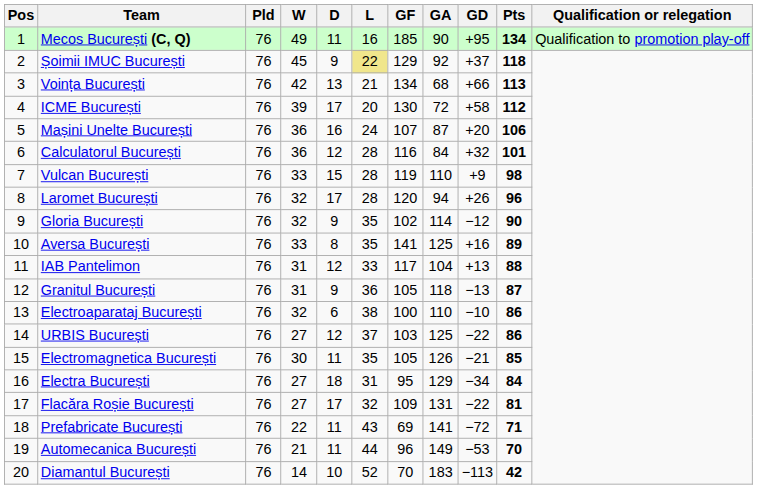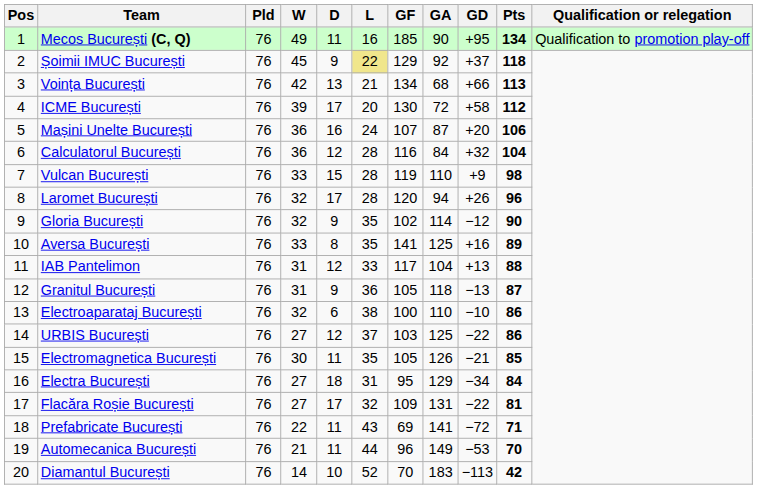Calculatorul București | Pts: 101 -> 104
